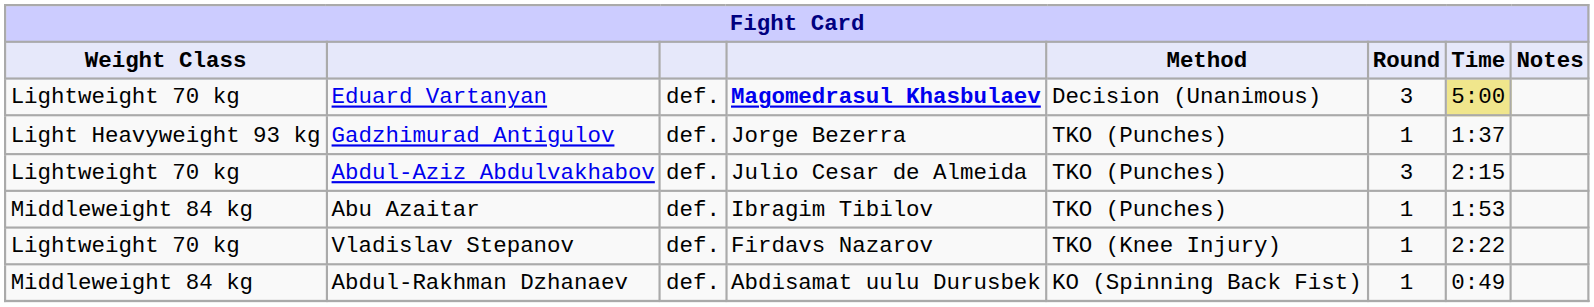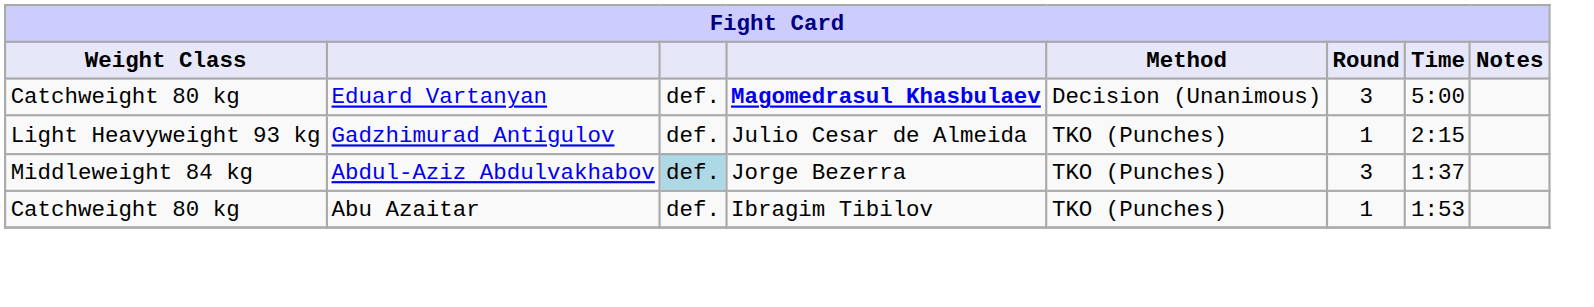Eduard Vartanyan | Weight Class: Lightweight 70 kg -> Catchweight 80 kg
Eduard Vartanyan | Time: khaki background -> no background
Gadzhimurad Antigulov | column 4: Jorge Bezerra -> Julio Cesar de Almeida
Gadzhimurad Antigulov | Time: 1:37 -> 2:15
Abdul-Aziz Abdulvakhabov | Weight Class: Lightweight 70 kg -> Middleweight 84 kg
Abdul-Aziz Abdulvakhabov | column 3: no background -> lightblue background
Abdul-Aziz Abdulvakhabov | column 4: Julio Cesar de Almeida -> Jorge Bezerra
Abdul-Aziz Abdulvakhabov | Time: 2:15 -> 1:37
Abu Azaitar | Weight Class: Middleweight 84 kg -> Catchweight 80 kg
- row: Lightweight 70 kg | Vladislav Stepanov | def. | Firdavs Nazarov | TKO (Knee Injury) | 1 | 2:22
- row: Middleweight 84 kg | Abdul-Rakhman Dzhanaev | def. | Abdisamat uulu Durusbek | KO (Spinning Back Fist) | 1 | 0:49
